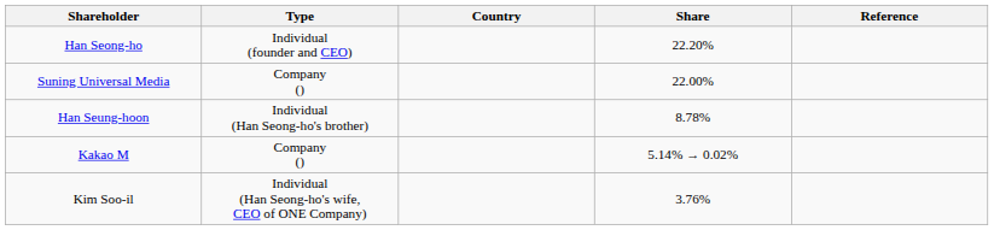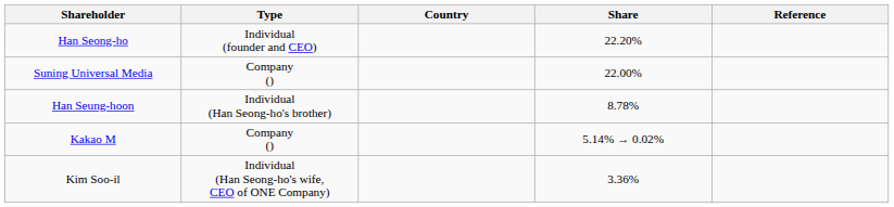Kim Soo-il | Share: 3.76% -> 3.36%
